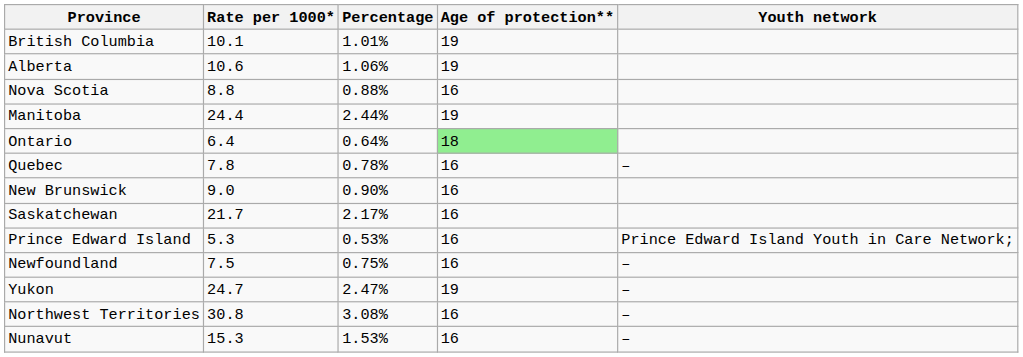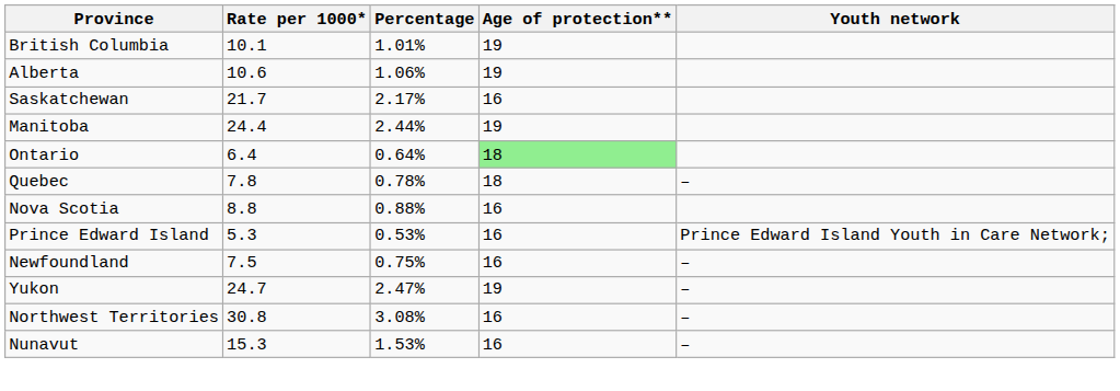rows swapped: Saskatchewan <-> Nova Scotia
Quebec | Age of protection**: 16 -> 18
- row: New Brunswick | 9.0 | 0.90% | 16
